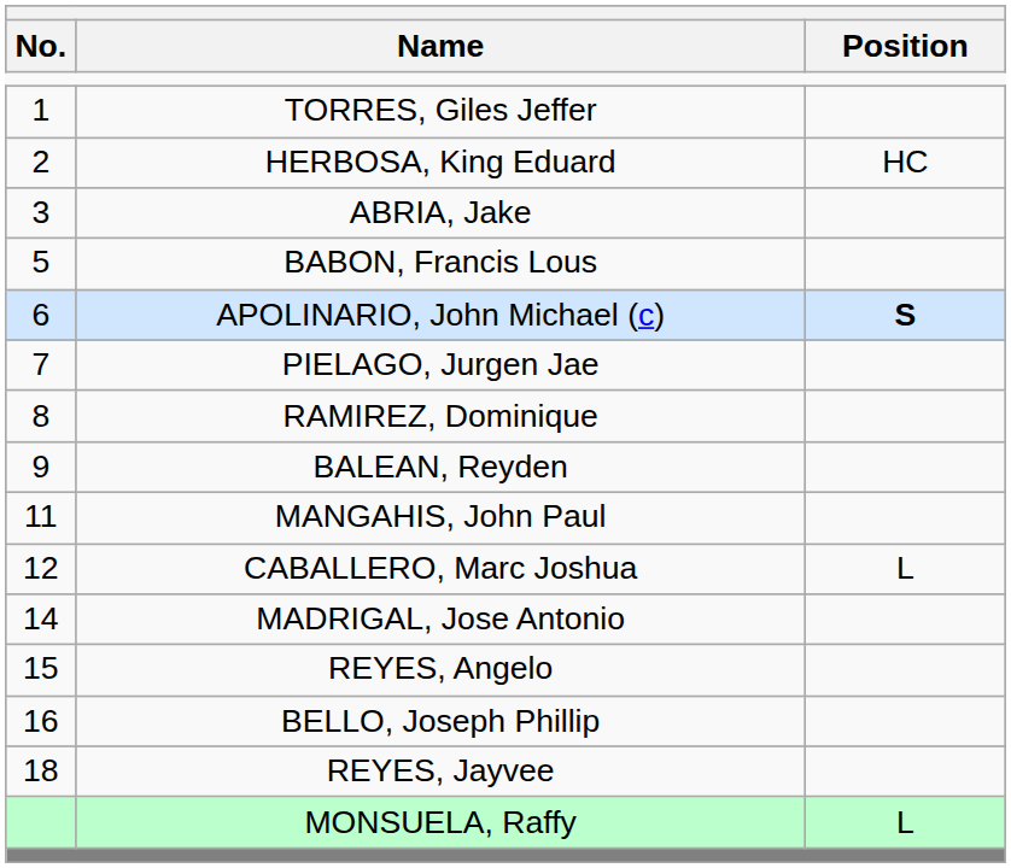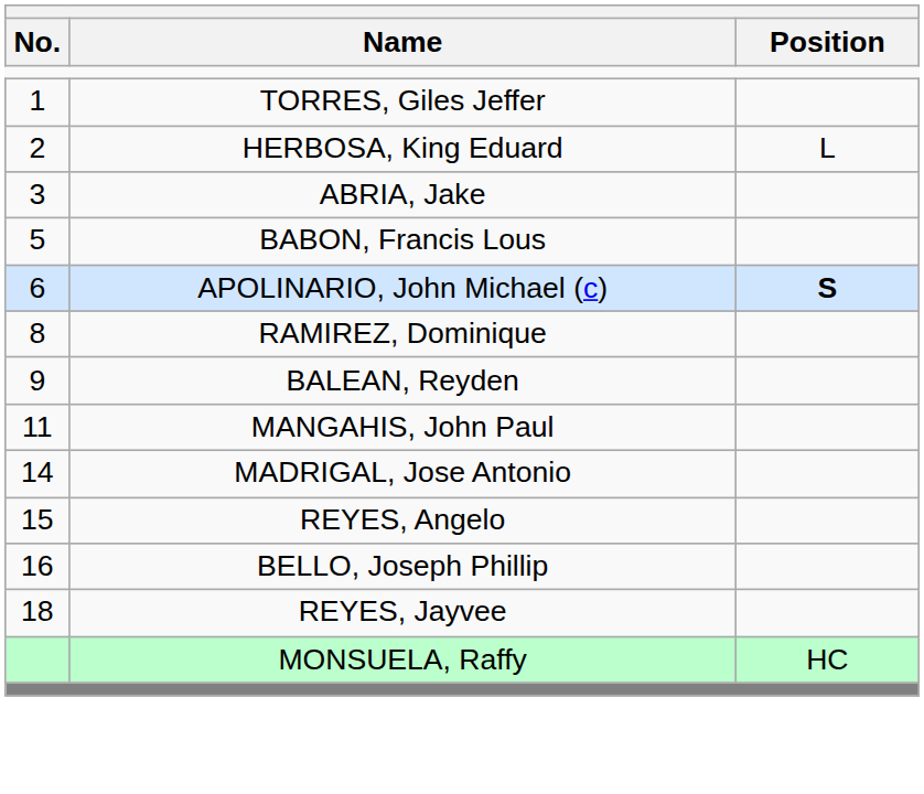HERBOSA, King Eduard | Position: HC -> L
- row: 7 | PIELAGO, Jurgen Jae
- row: 12 | CABALLERO, Marc Joshua | L
MONSUELA, Raffy | Position: L -> HC
